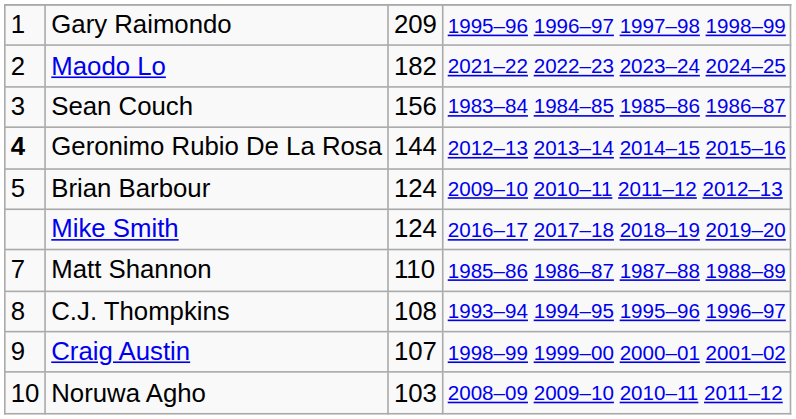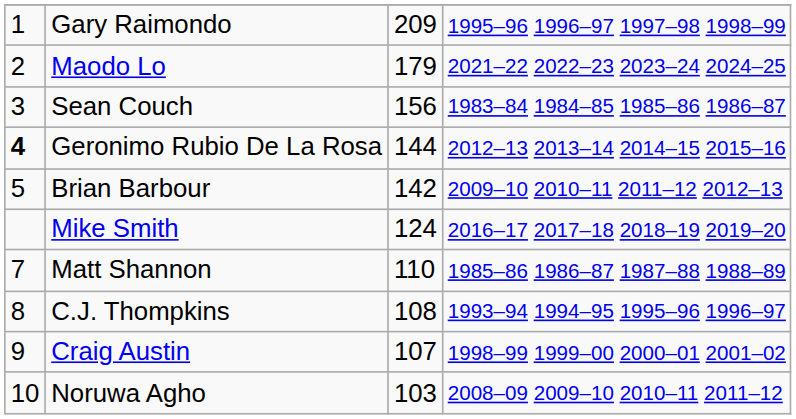Maodo Lo | column 3: 182 -> 179
Brian Barbour | column 3: 124 -> 142
